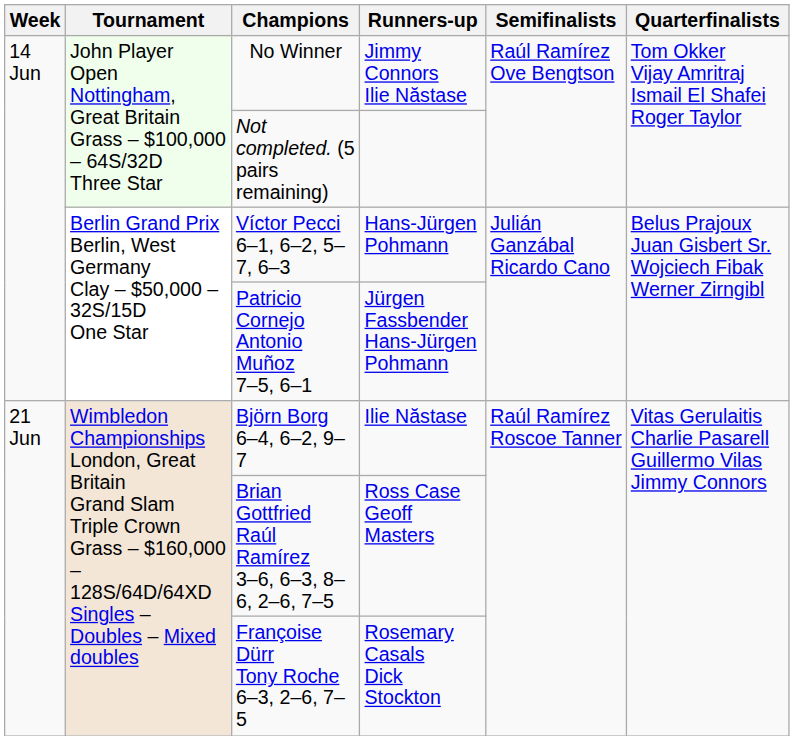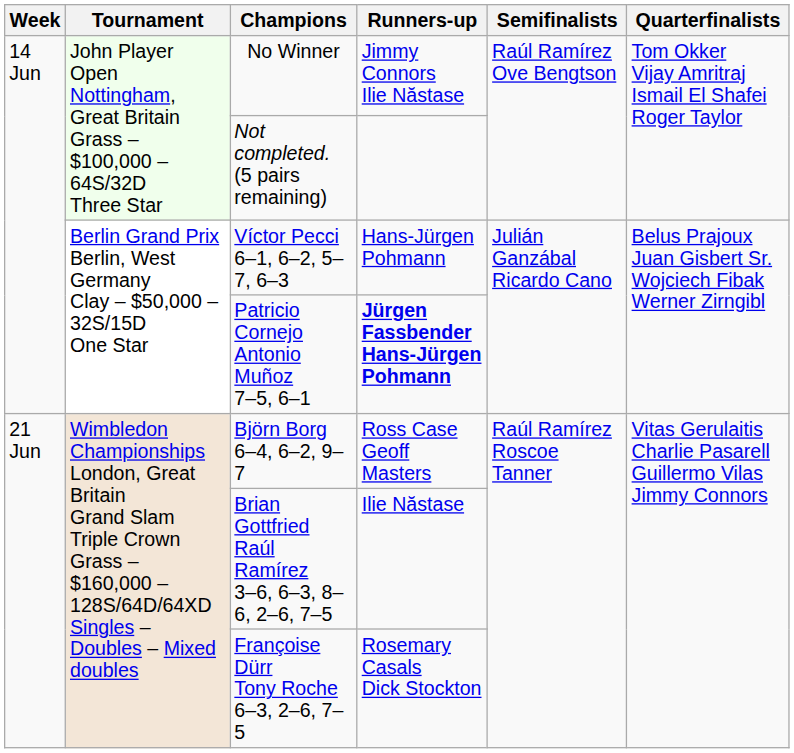Patricio Cornejo Antonio Muñoz 7–5, 6–1 | Runners-up: normal -> bold
Björn Borg 6–4, 6–2, 9–7 | Runners-up: Ilie Năstase -> Ross Case Geoff Masters
Brian Gottfried Raúl Ramírez 3–6, 6–3, 8–6, 2–6, 7–5 | Runners-up: Ross Case Geoff Masters -> Ilie Năstase
